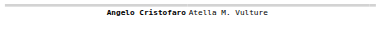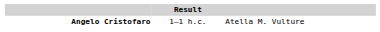+ column: Result | 1–1 h.c.
